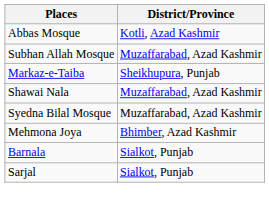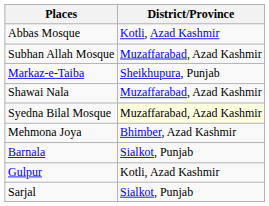Syedna Bilal Mosque | District/Province: no background -> lightyellow background
+ row: Gulpur | Kotli, Azad Kashmir
